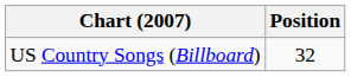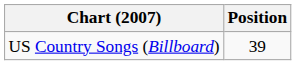US Country Songs (Billboard) | Position: 32 -> 39
